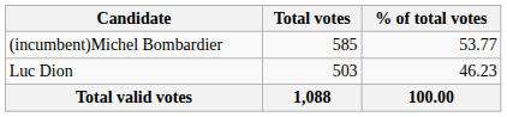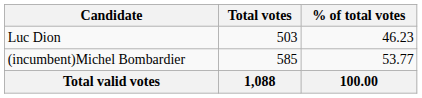rows swapped: (incumbent)Michel Bombardier <-> Luc Dion
